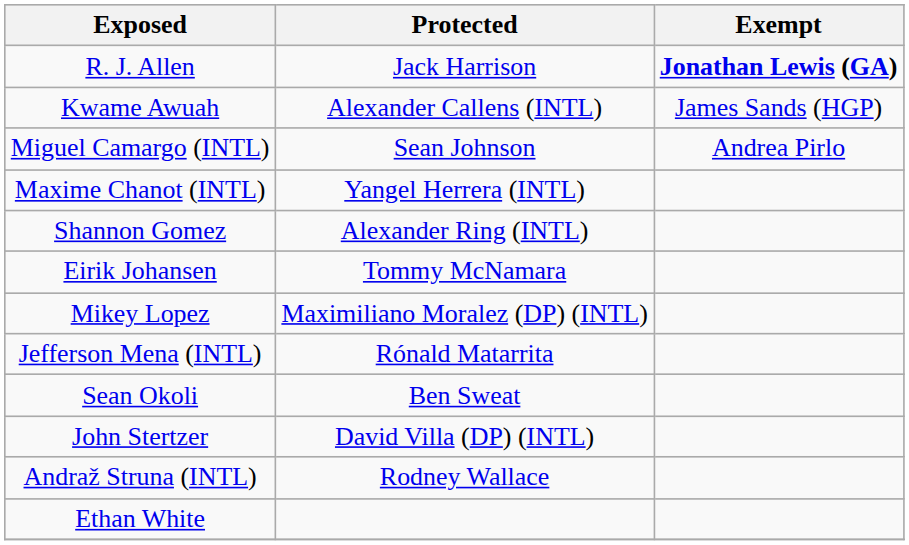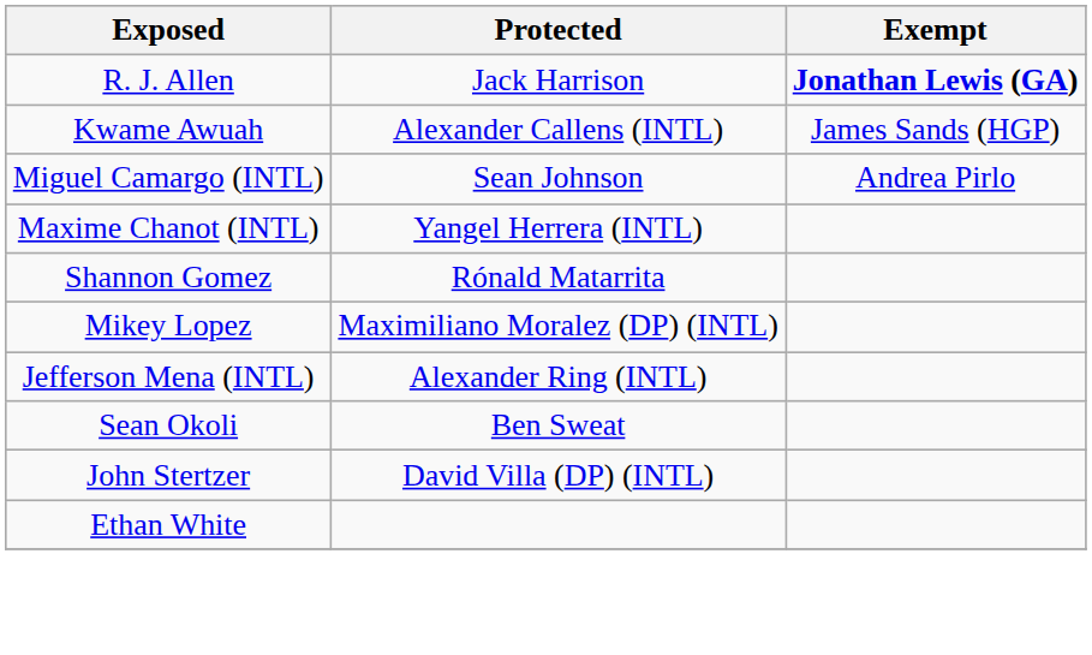Shannon Gomez | Protected: Alexander Ring (INTL) -> Rónald Matarrita
- row: Eirik Johansen | Tommy McNamara
Jefferson Mena (INTL) | Protected: Rónald Matarrita -> Alexander Ring (INTL)
- row: Andraž Struna (INTL) | Rodney Wallace
